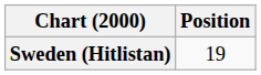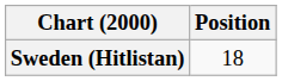Sweden (Hitlistan) | Position: 19 -> 18
